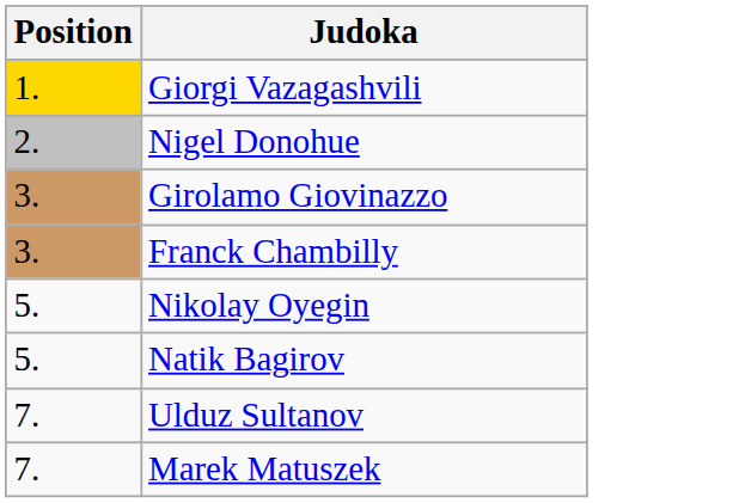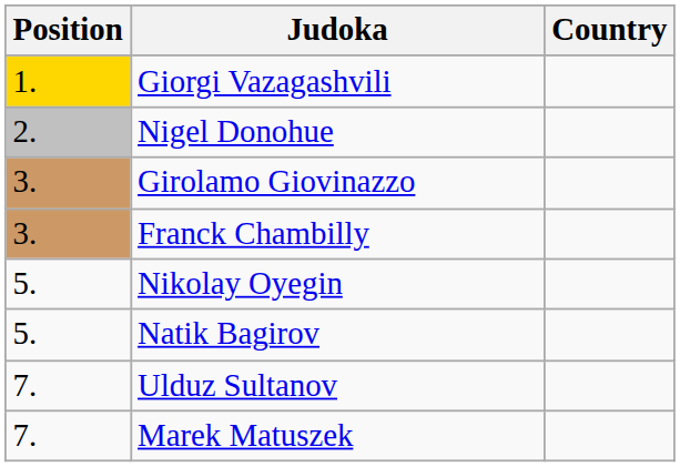+ column: Country
